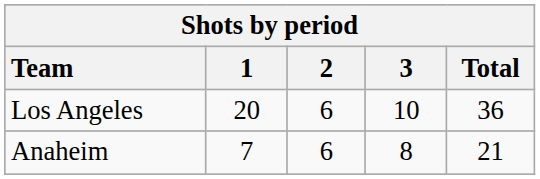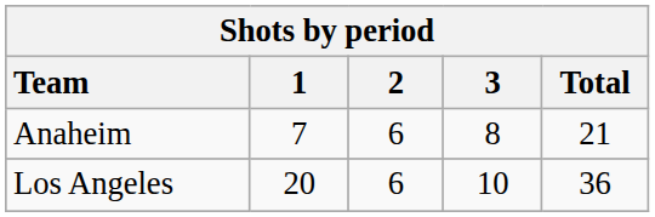rows swapped: Anaheim <-> Los Angeles
